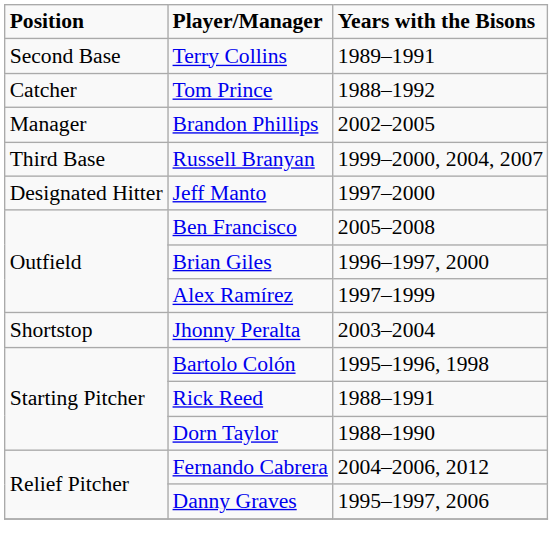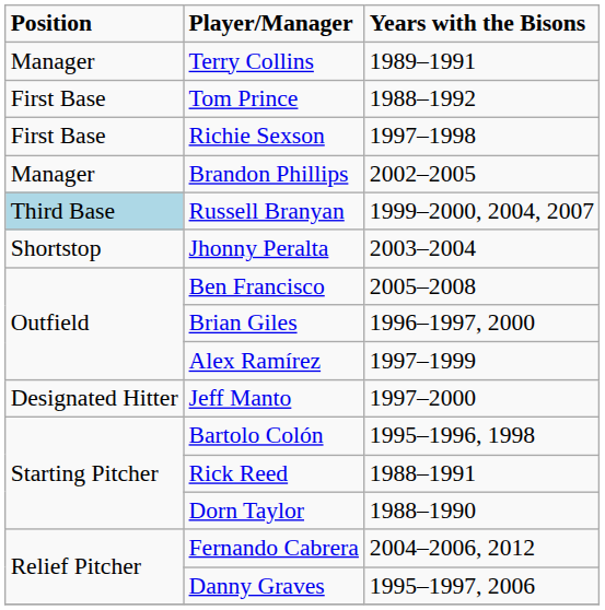Terry Collins | Position: Second Base -> Manager
Tom Prince | Position: Catcher -> First Base
+ row: First Base | Richie Sexson | 1997–1998
Russell Branyan | Position: no background -> lightblue background
rows swapped: Jhonny Peralta <-> Jeff Manto
